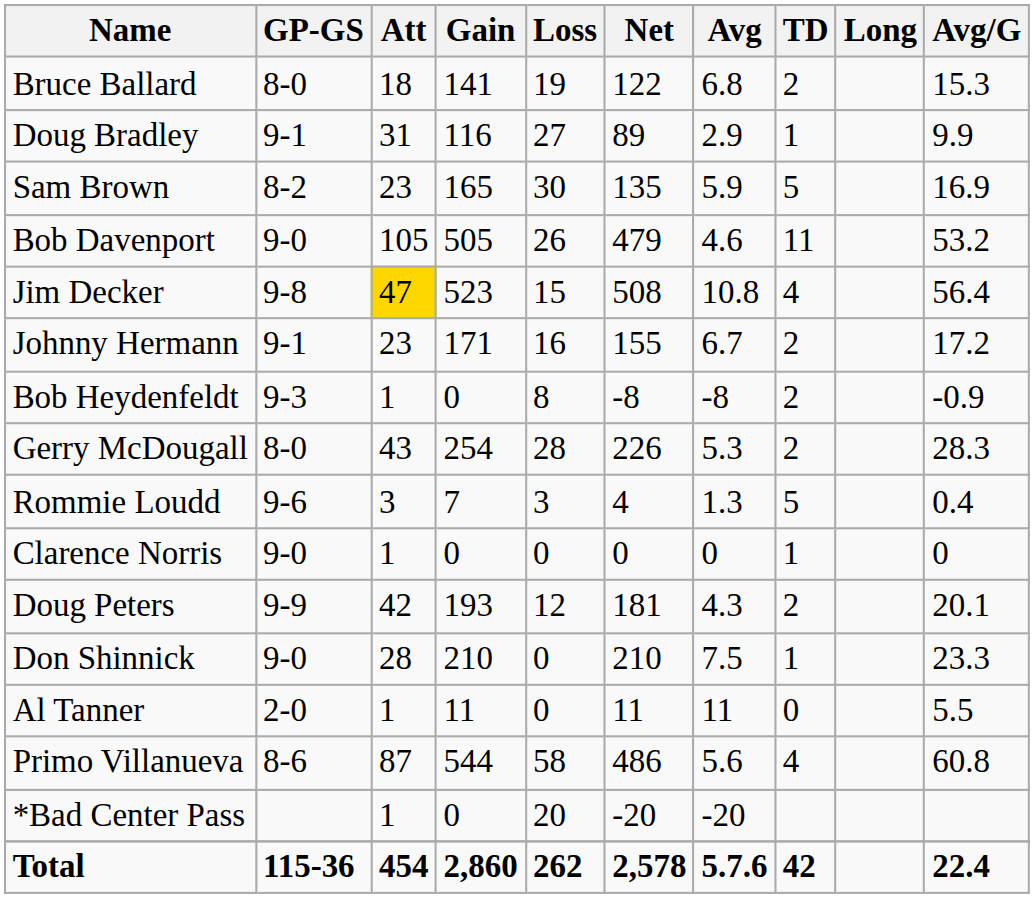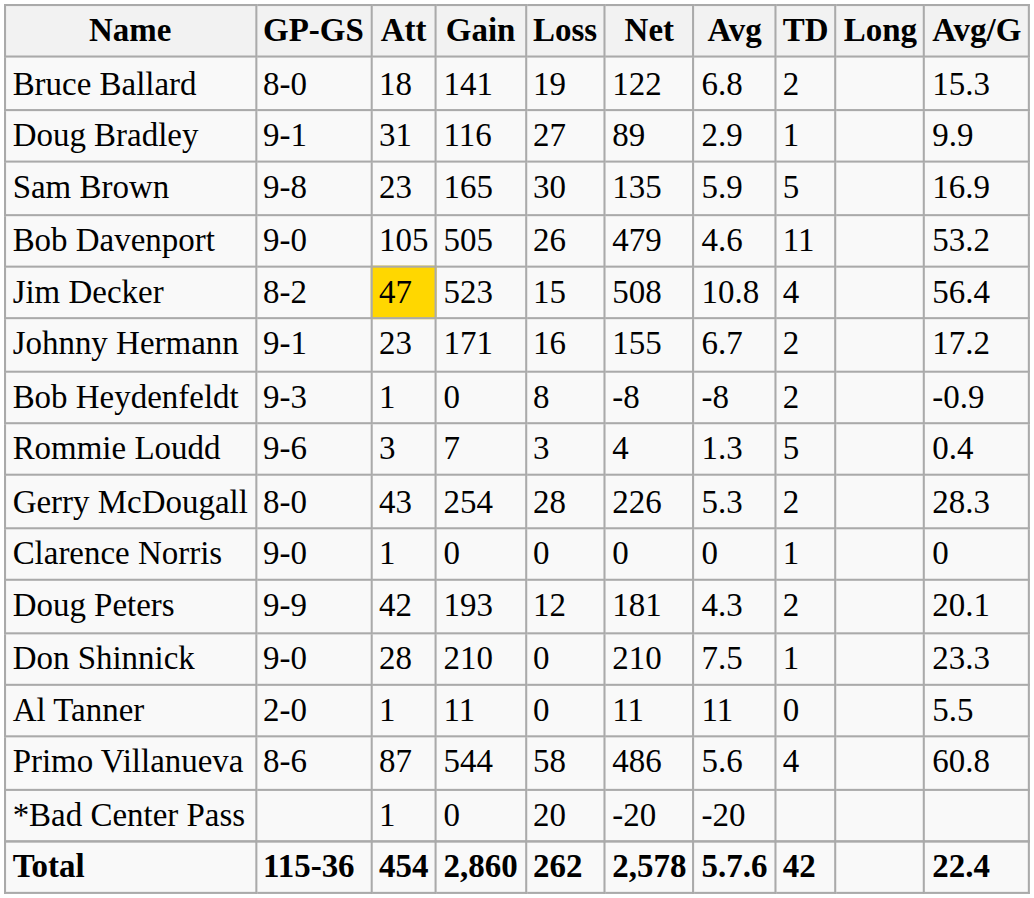Sam Brown | GP-GS: 8-2 -> 9-8
Jim Decker | GP-GS: 9-8 -> 8-2
rows swapped: Rommie Loudd <-> Gerry McDougall
